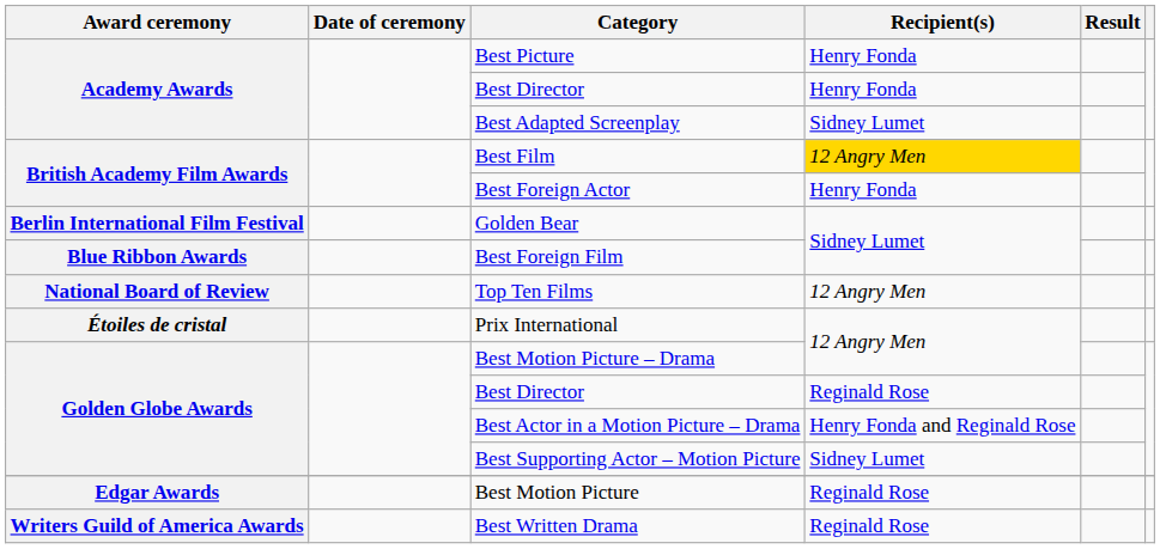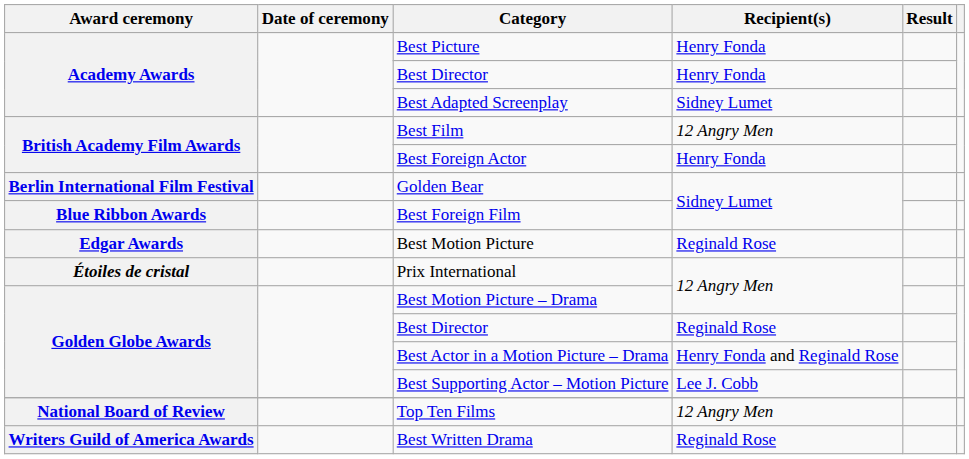Best Film | Recipient(s): gold background -> no background
rows swapped: Best Motion Picture <-> Top Ten Films
Best Supporting Actor – Motion Picture | Recipient(s): Sidney Lumet -> Lee J. Cobb
